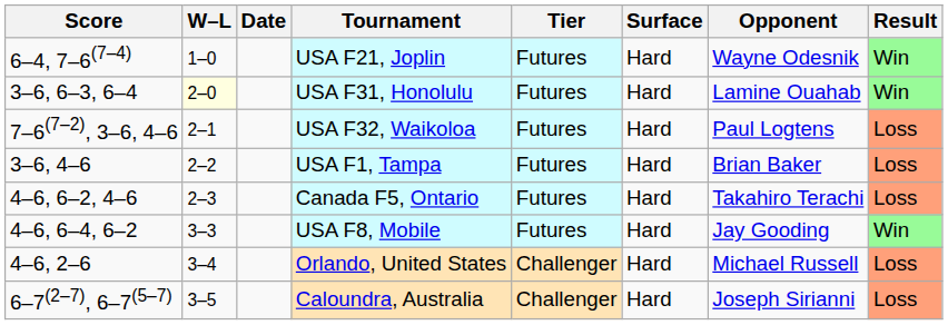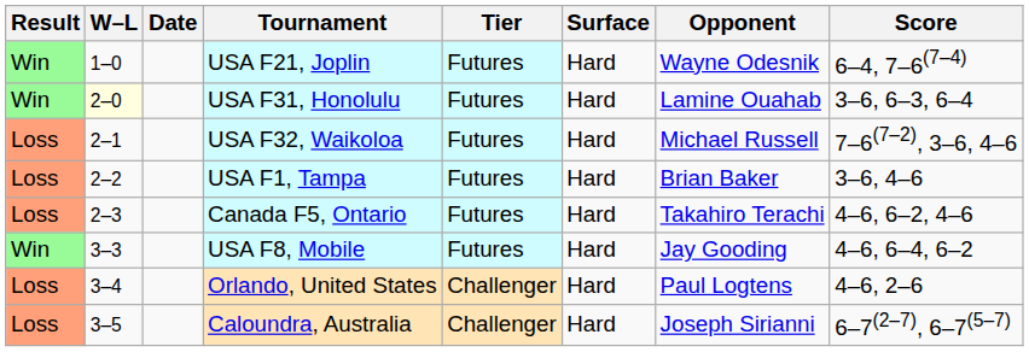columns swapped: Result <-> Score
USA F32, Waikoloa | Opponent: Paul Logtens -> Michael Russell
Orlando, United States | Opponent: Michael Russell -> Paul Logtens
